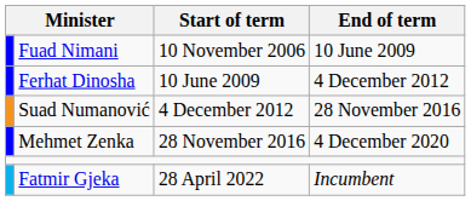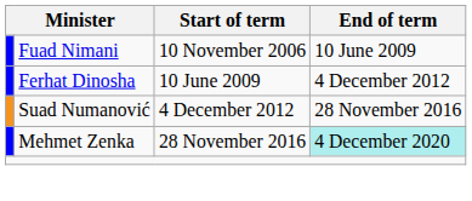Mehmet Zenka | End of term: no background -> paleturquoise background
- row: Fatmir Gjeka | 28 April 2022 | Incumbent
